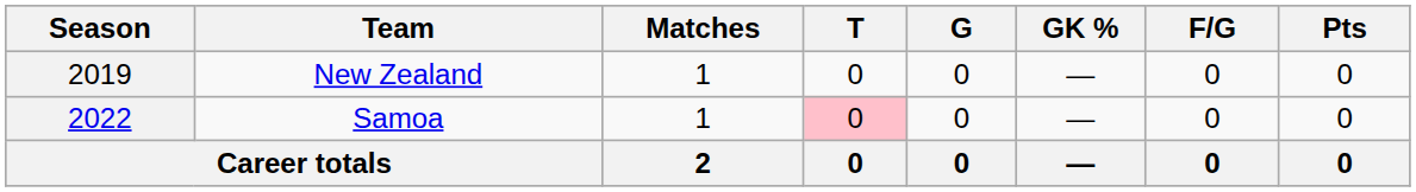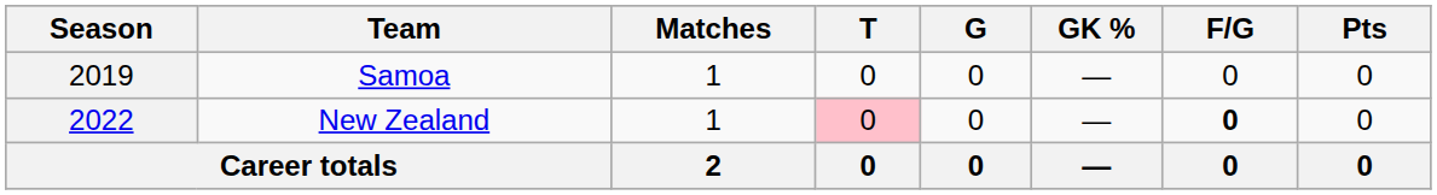2019 | Team: New Zealand -> Samoa
2022 | Team: Samoa -> New Zealand
2022 | F/G: normal -> bold
